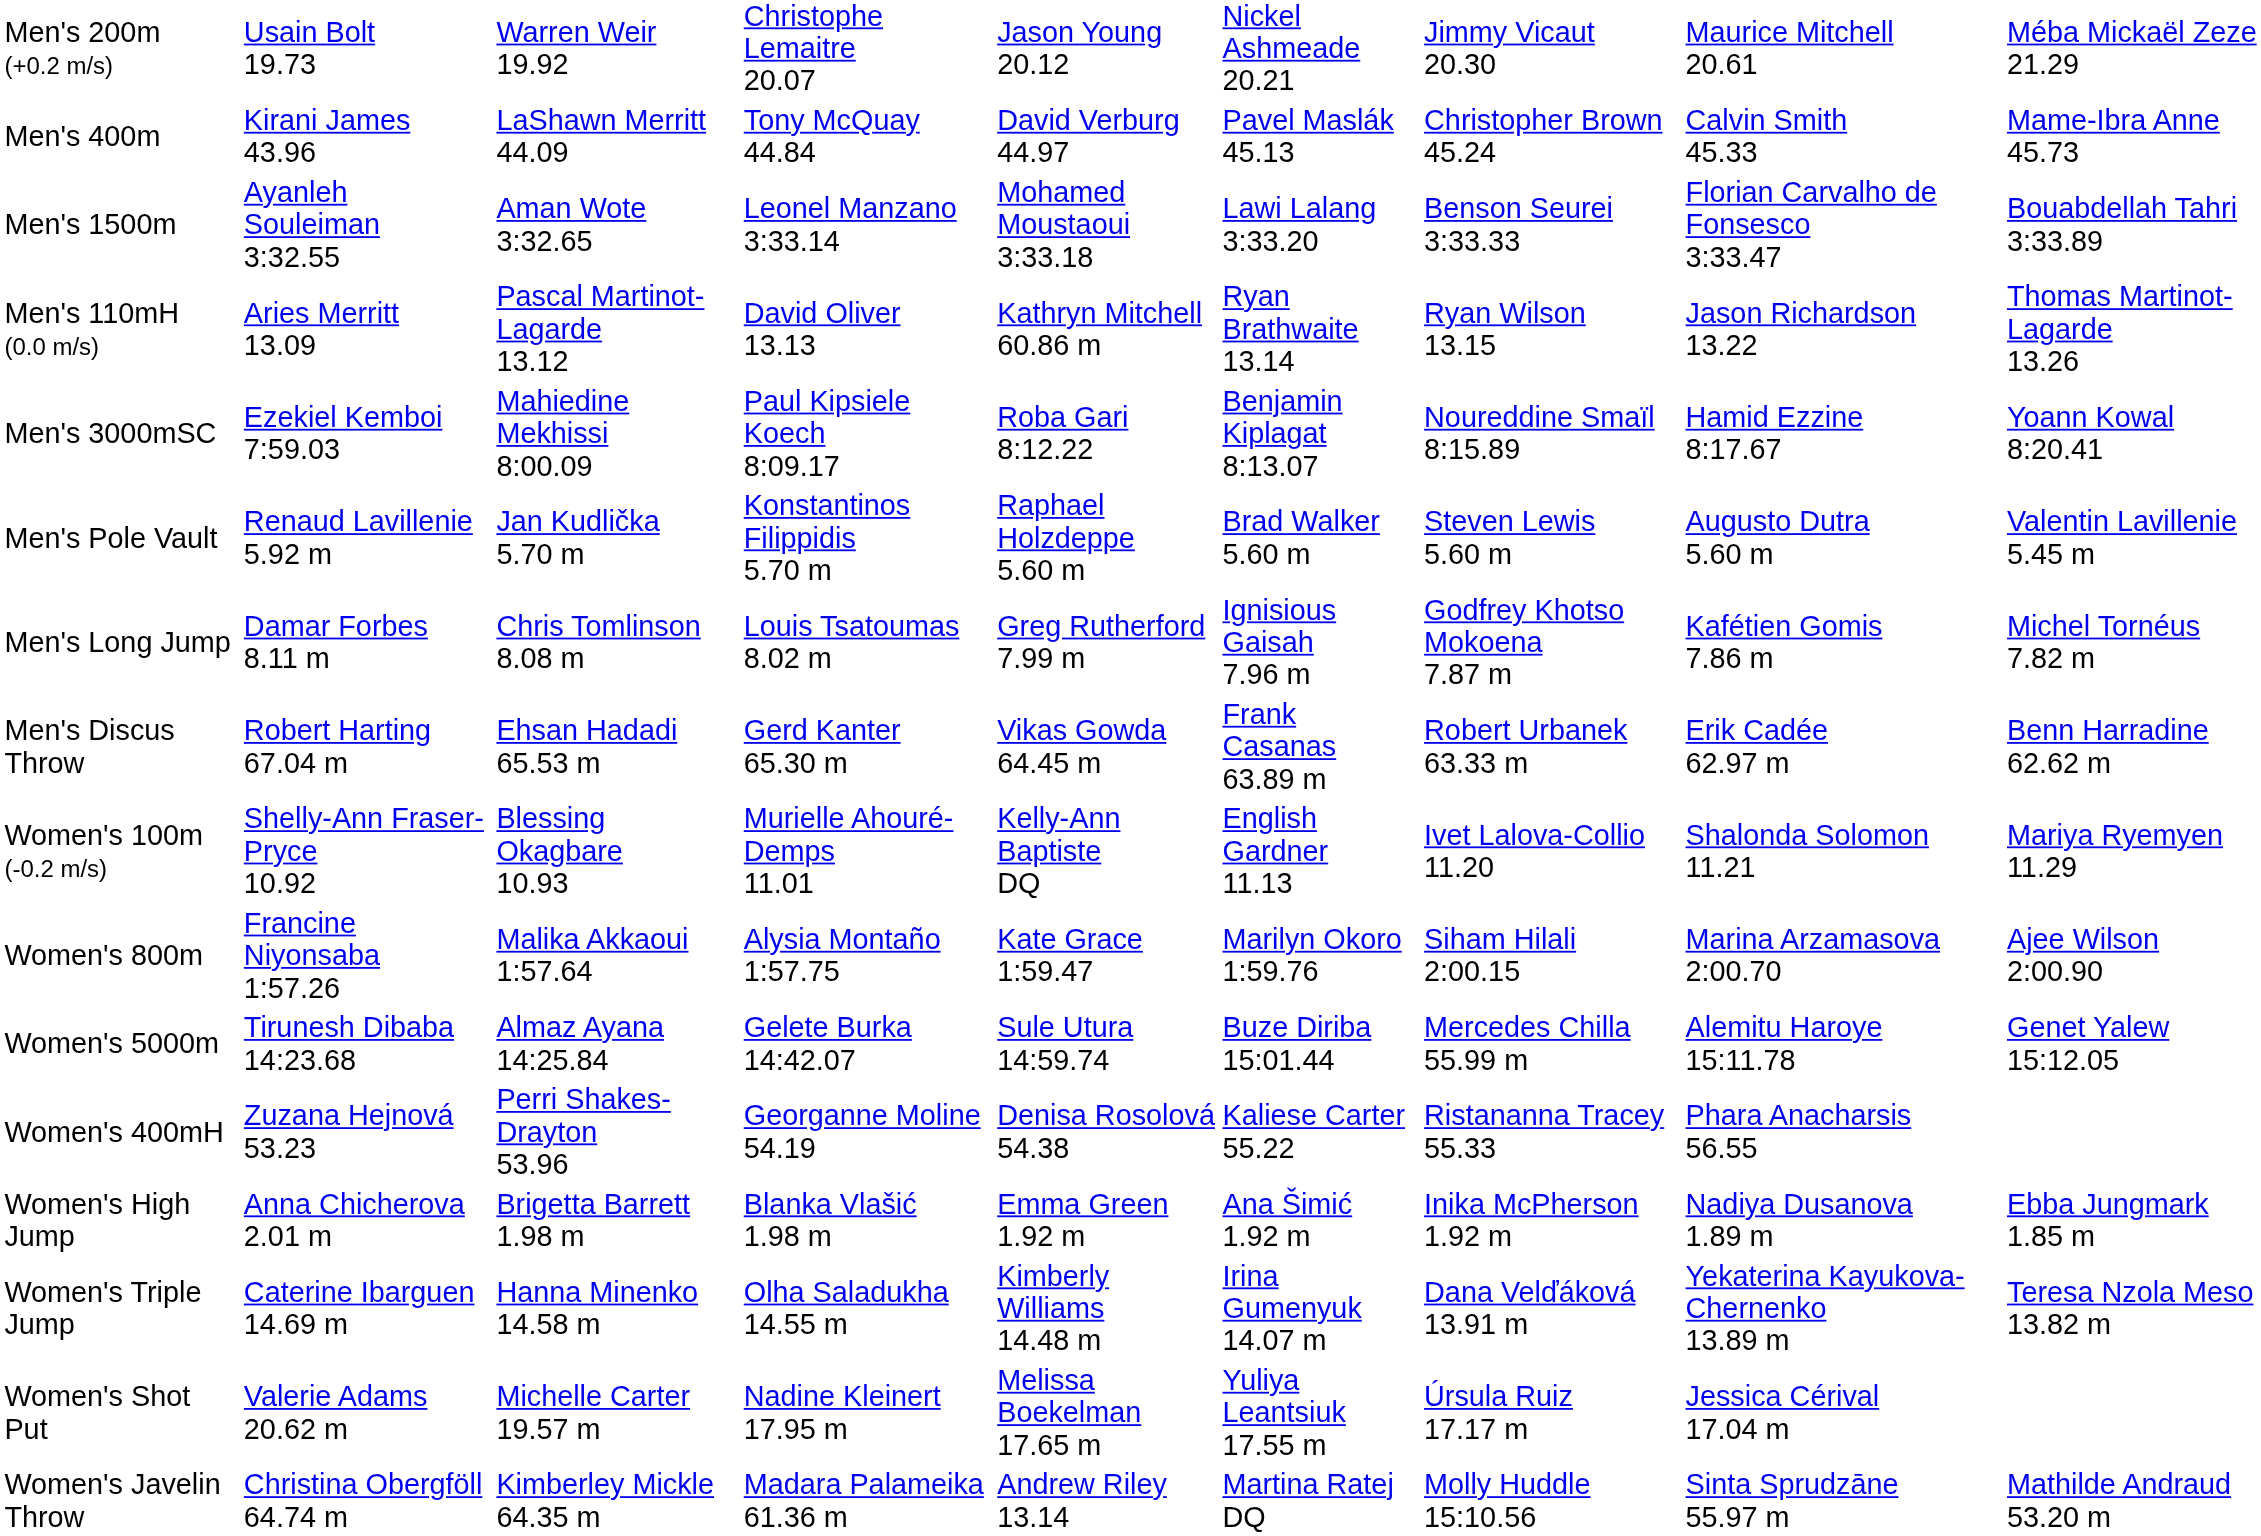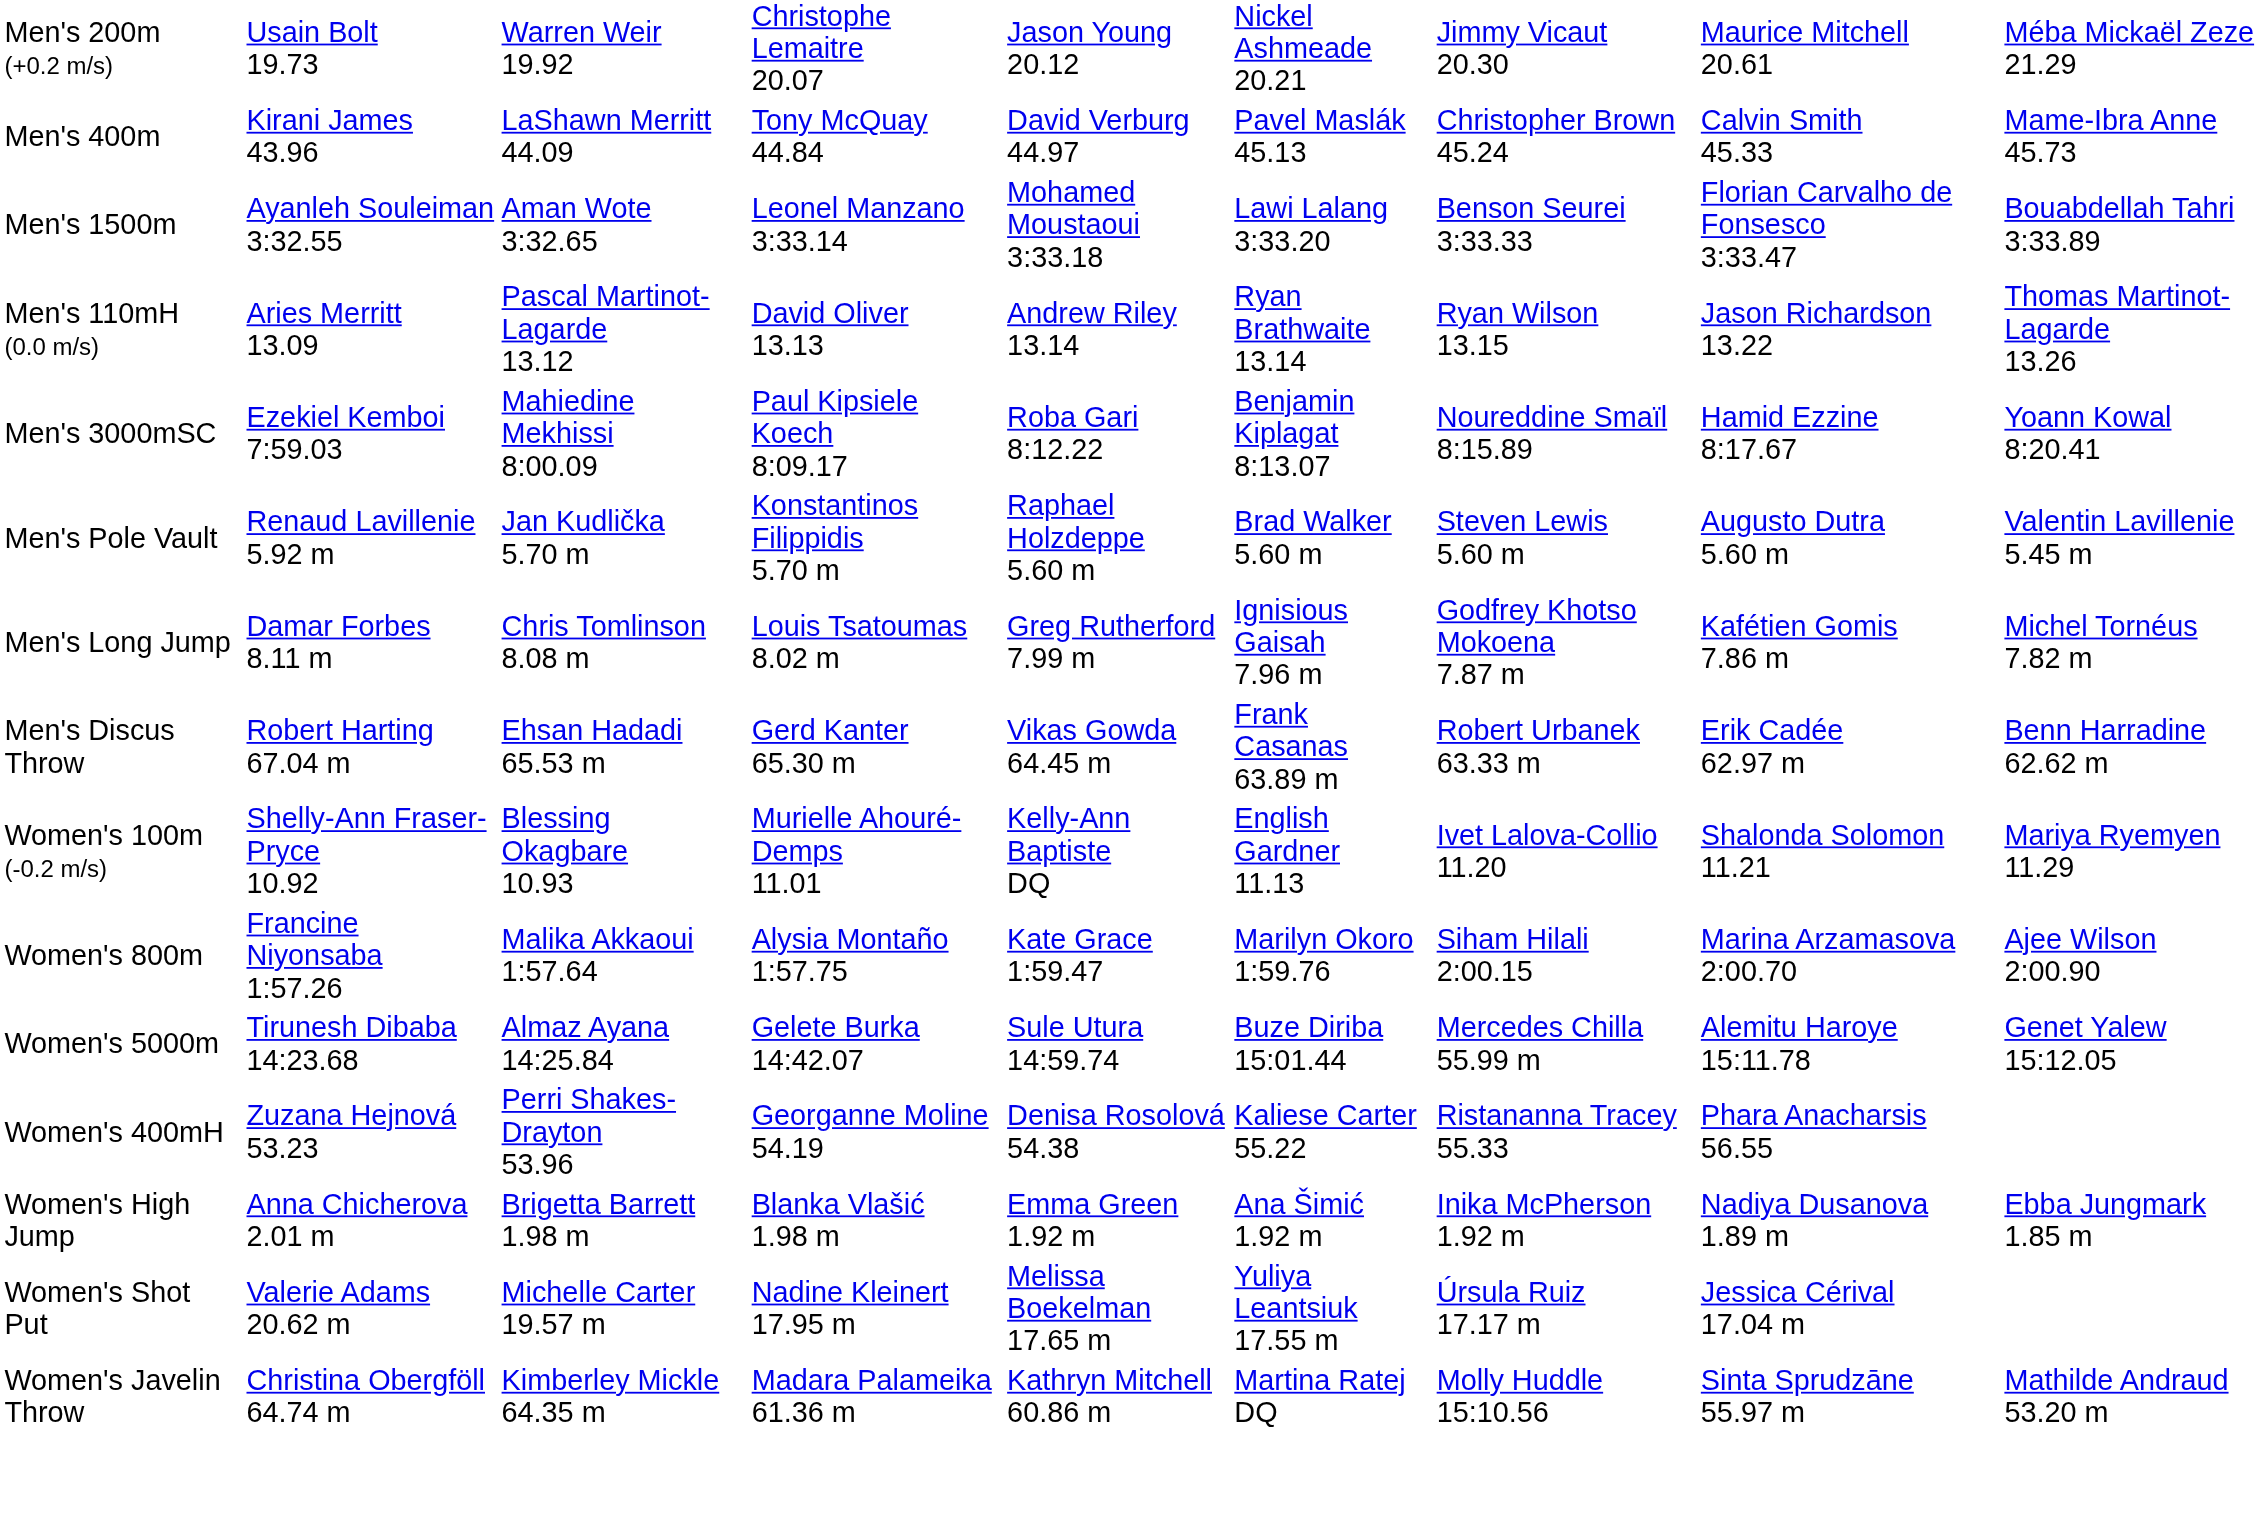Men's 110mH (0.0 m/s) | column 5: Kathryn Mitchell 60.86 m -> Andrew Riley 13.14
- row: Women's Triple Jump | Caterine Ibarguen 14.69 m | Hanna Minenko 14.58 m | Olha Saladukha 14.55 m | Kimberly Williams 14.48 m | Irina Gumenyuk 14.07 m | Dana Velďáková 13.91 m | Yekaterina Kayukova-Chernenko 13.89 m | Teresa Nzola Meso 13.82 m
Women's Javelin Throw | column 5: Andrew Riley 13.14 -> Kathryn Mitchell 60.86 m
